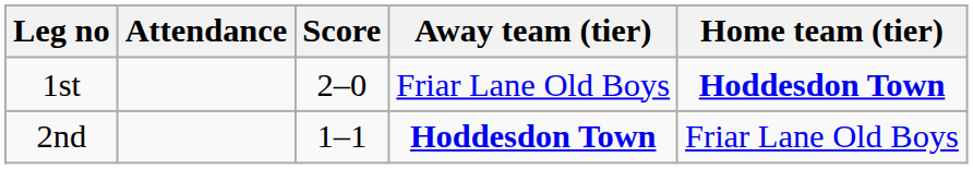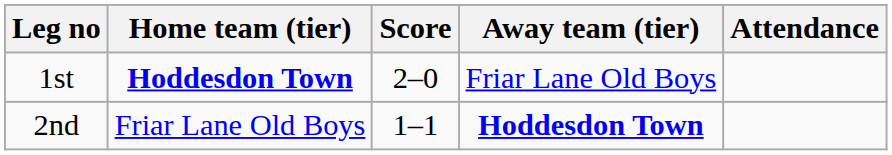columns swapped: Home team (tier) <-> Attendance
